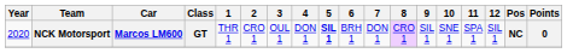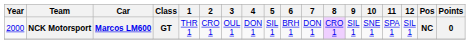NCK Motorsport | Year: 2020 -> 2000
NCK Motorsport | 5: bold -> normal
